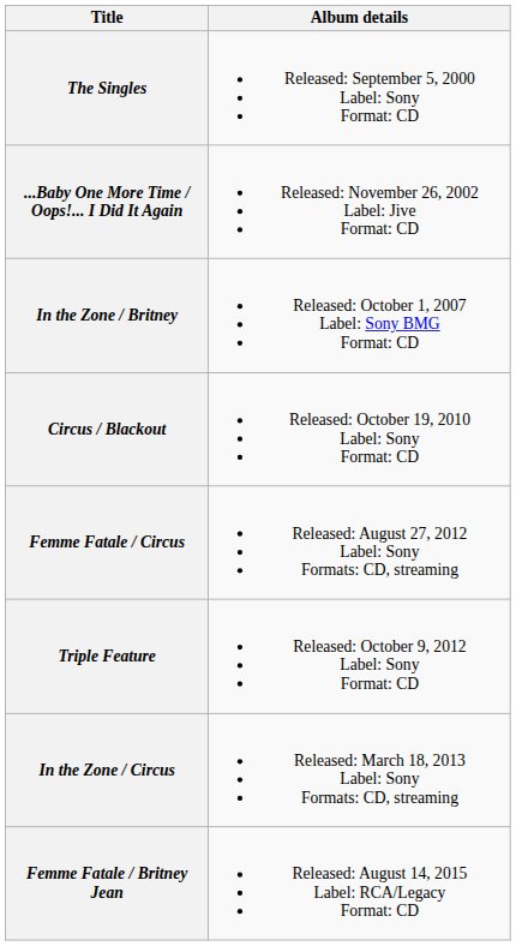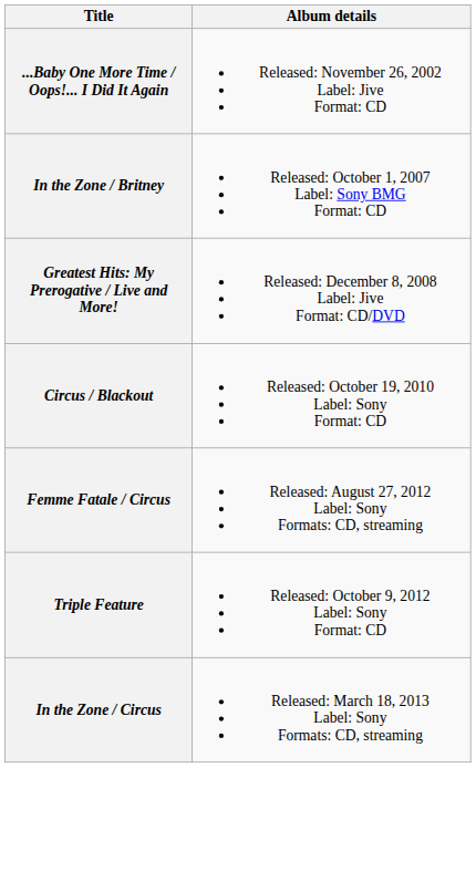- row: The Singles | Released: September 5, 2000 Label: Sony Format: CD
+ row: Greatest Hits: My Prerogative / Live and More! | Released: December 8, 2008 Label: Jive Format: CD/DVD
- row: Femme Fatale / Britney Jean | Released: August 14, 2015 Label: RCA/Legacy Format: CD
